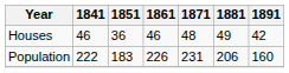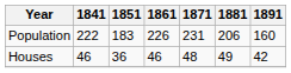rows swapped: Population <-> Houses
